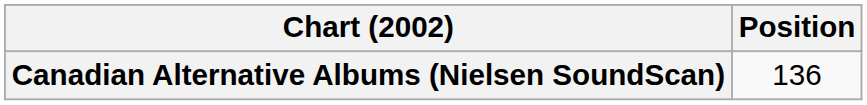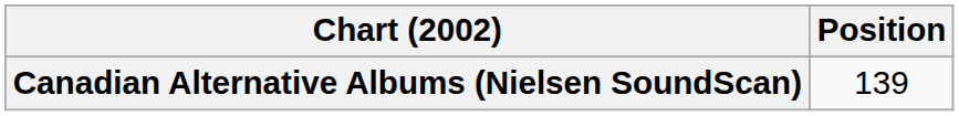Canadian Alternative Albums (Nielsen SoundScan) | Position: 136 -> 139
